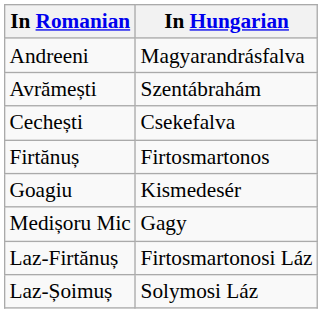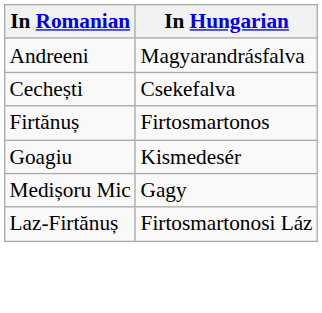- row: Avrămești | Szentábrahám
- row: Laz-Șoimuș | Solymosi Láz
